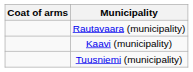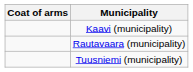rows swapped: Kaavi (municipality) <-> Rautavaara (municipality)
